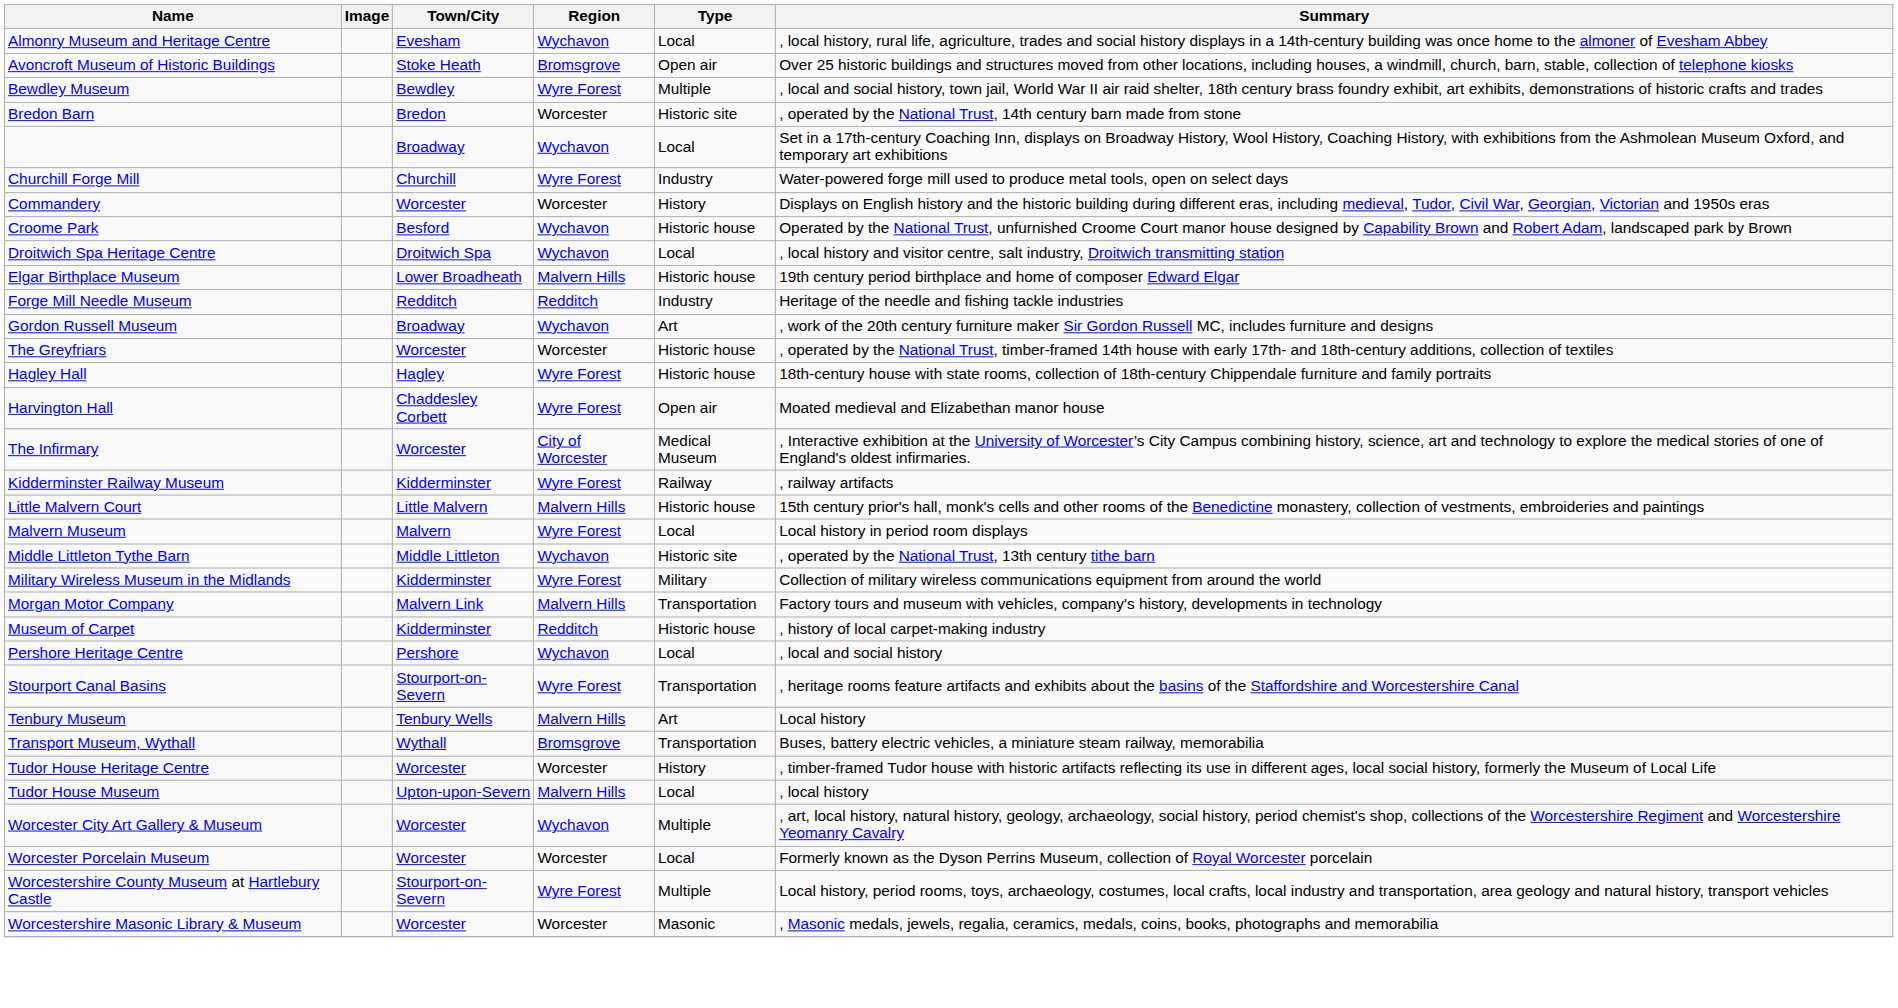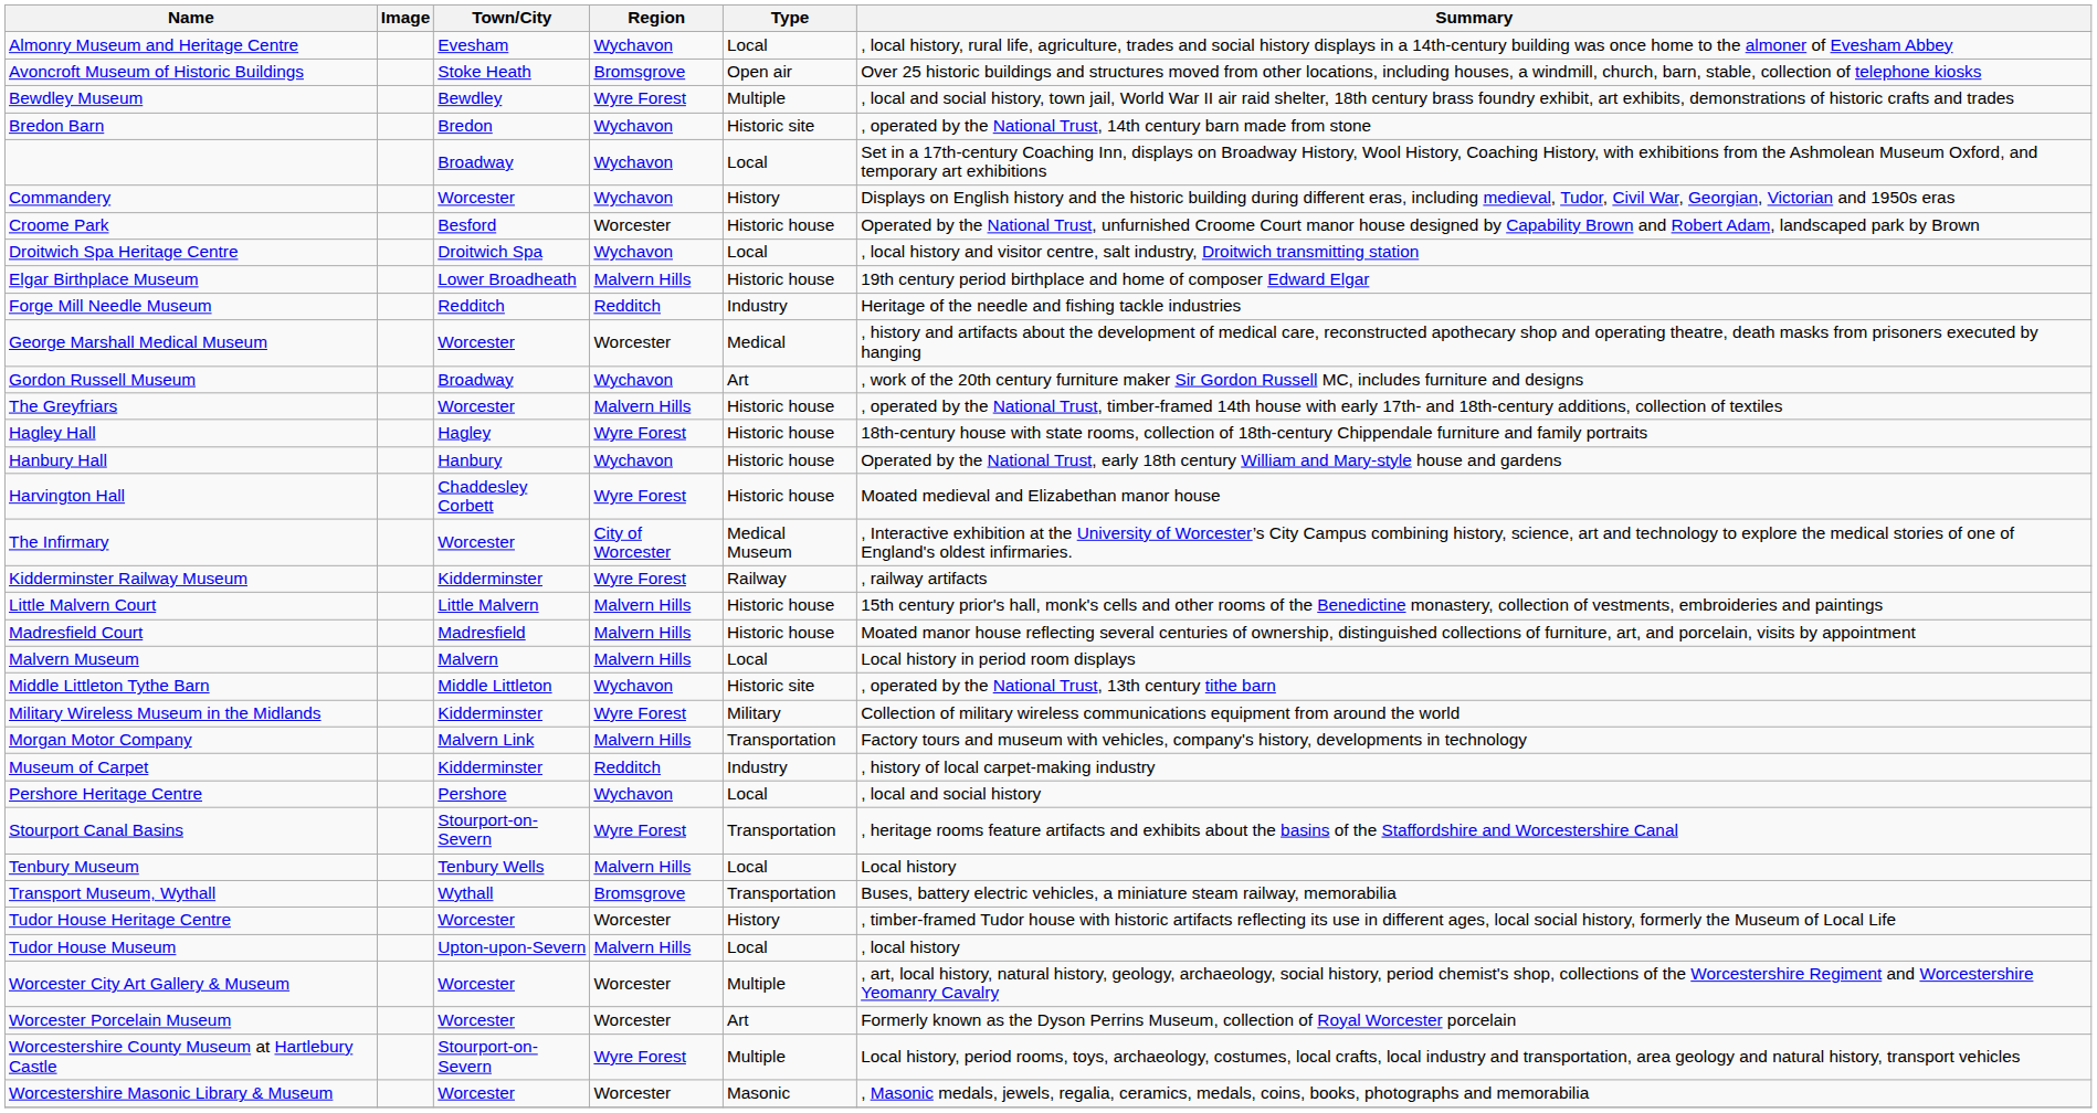Bredon Barn | Region: Worcester -> Wychavon
- row: Churchill Forge Mill | Churchill | Wyre Forest | Industry | Water-powered forge mill used to produce metal tools, open on select days
Commandery | Region: Worcester -> Wychavon
Croome Park | Region: Wychavon -> Worcester
+ row: George Marshall Medical Museum | Worcester | Worcester | Medical | , history and artifacts about the development of medical care, reconstructed apothecary shop and operating theatre, death masks from prisoners executed by hanging
The Greyfriars | Region: Worcester -> Malvern Hills
+ row: Hanbury Hall | Hanbury | Wychavon | Historic house | Operated by the National Trust, early 18th century William and Mary-style house and gardens
Harvington Hall | Type: Open air -> Historic house
+ row: Madresfield Court | Madresfield | Malvern Hills | Historic house | Moated manor house reflecting several centuries of ownership, distinguished collections of furniture, art, and porcelain, visits by appointment
Malvern Museum | Region: Wyre Forest -> Malvern Hills
Museum of Carpet | Type: Historic house -> Industry
Tenbury Museum | Type: Art -> Local
Worcester City Art Gallery & Museum | Region: Wychavon -> Worcester
Worcester Porcelain Museum | Type: Local -> Art
